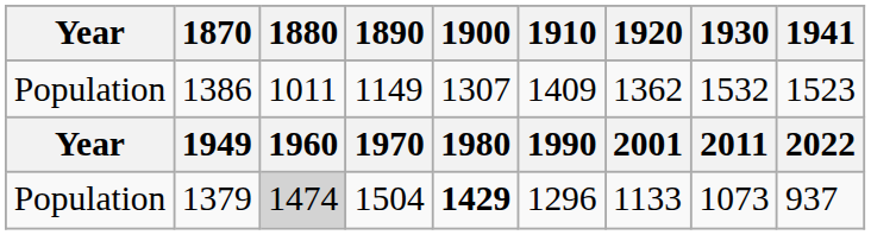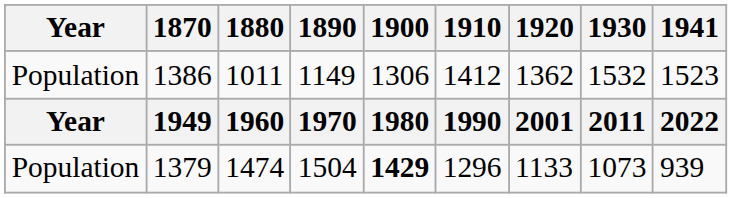1386 | 1900: 1307 -> 1306
1386 | 1910: 1409 -> 1412
1379 | 1880: lightgrey background -> no background
1379 | 1941: 937 -> 939
